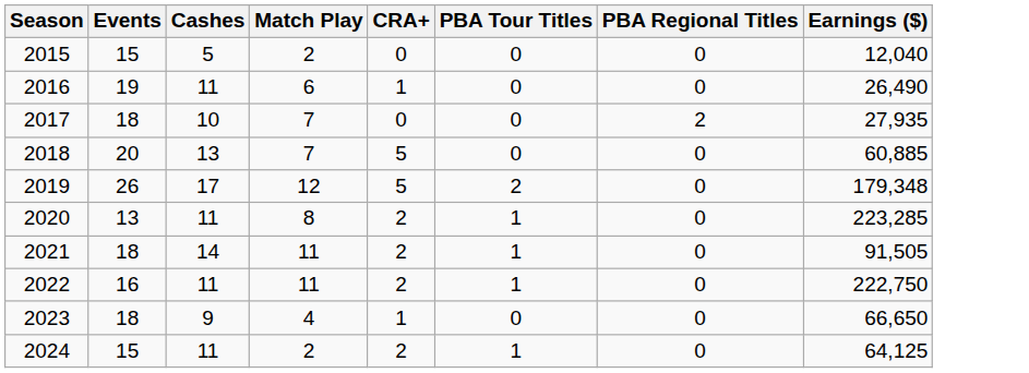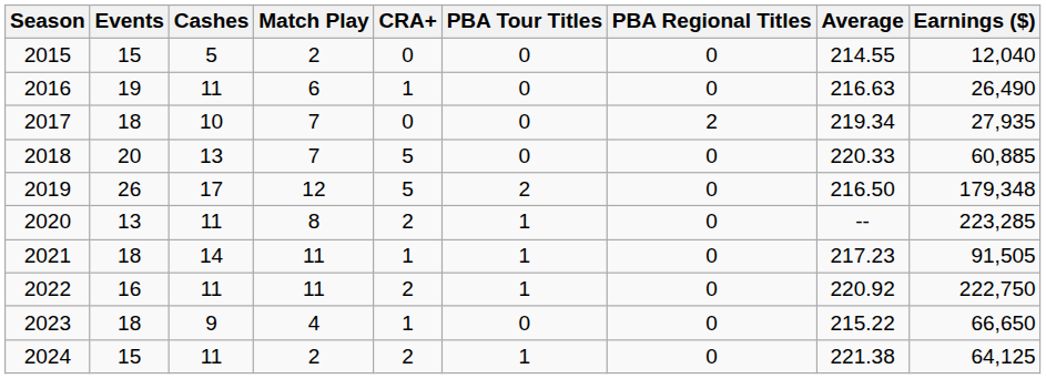+ column: Average | 214.55 | 216.63 | 219.34 | 220.33 | 216.50 | -- | 217.23 | 220.92 | 215.22 | 221.38
2021 | CRA+: 2 -> 1
